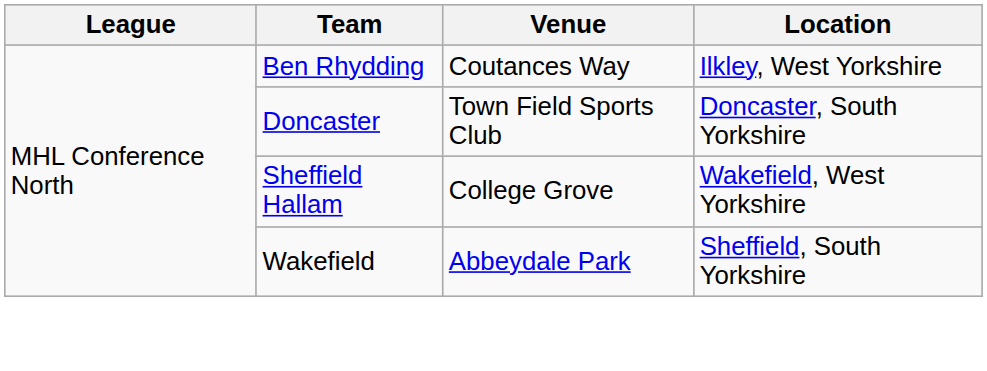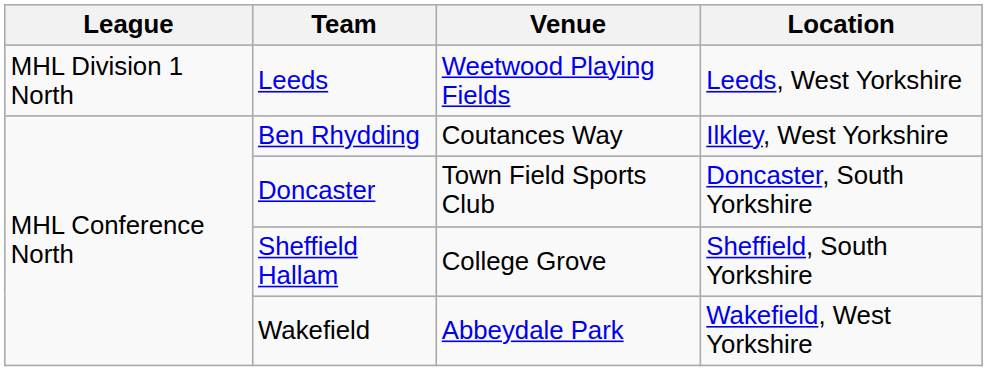+ row: MHL Division 1 North | Leeds | Weetwood Playing Fields | Leeds, West Yorkshire
Sheffield Hallam | Location: Wakefield, West Yorkshire -> Sheffield, South Yorkshire
Wakefield | Location: Sheffield, South Yorkshire -> Wakefield, West Yorkshire
